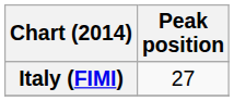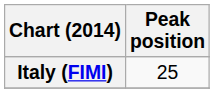Italy (FIMI) | Peak position: 27 -> 25
